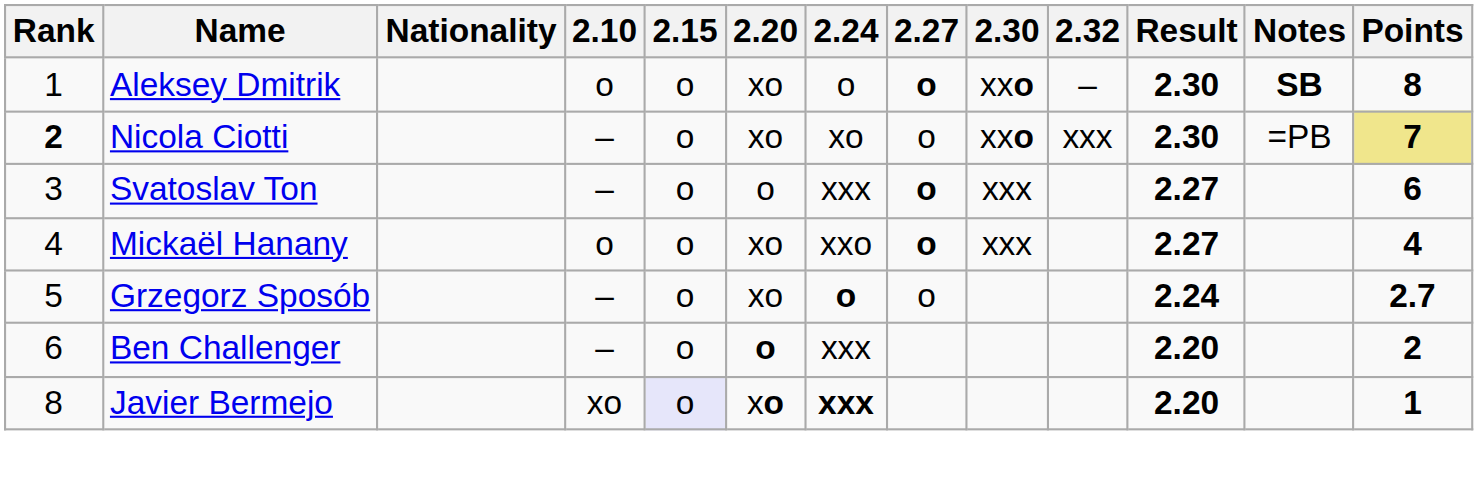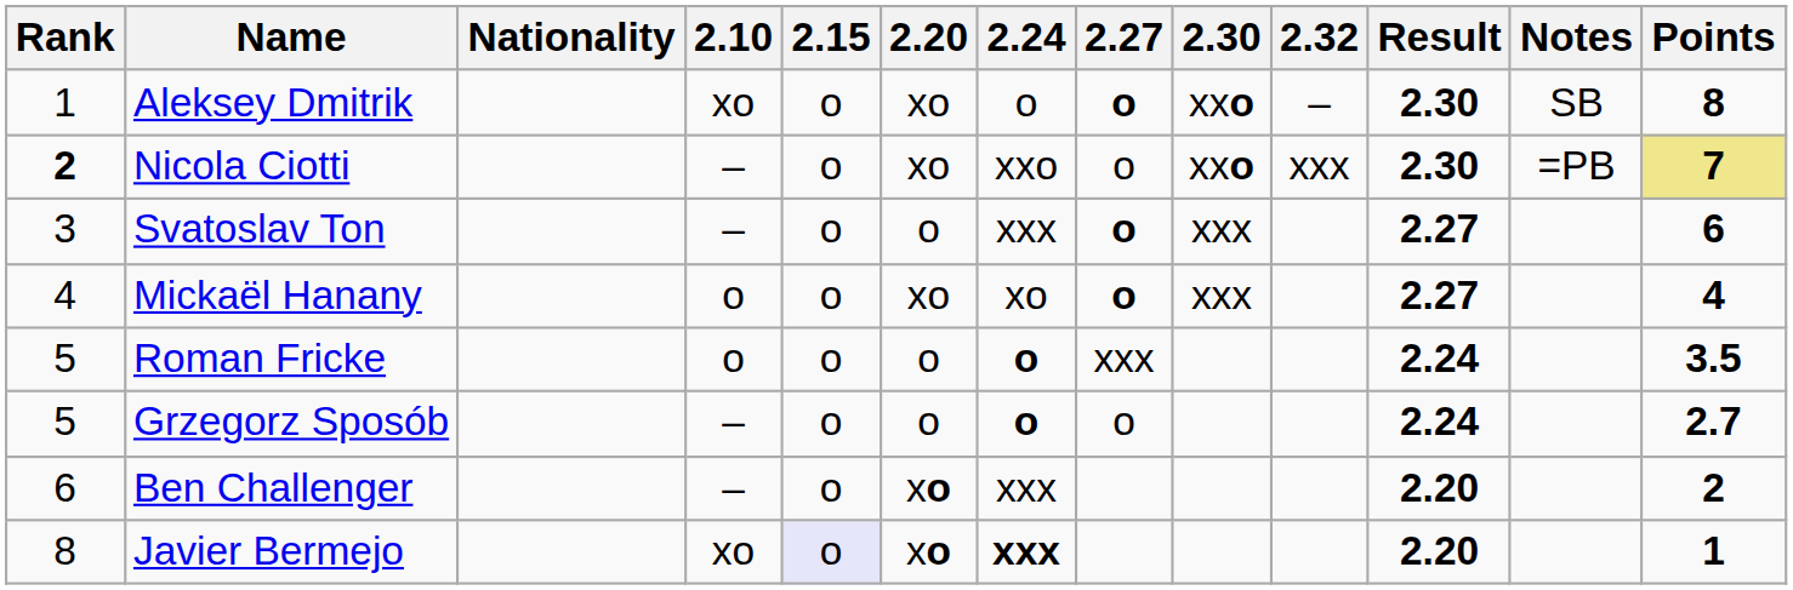Aleksey Dmitrik | 2.10: o -> xo
Aleksey Dmitrik | Notes: bold -> normal
Nicola Ciotti | 2.24: xo -> xxo
Mickaël Hanany | 2.24: xxo -> xo
+ row: 5 | Roman Fricke | o | o | o | o | xxx | 2.24 | 3.5
Grzegorz Sposób | 2.20: xo -> o
Ben Challenger | 2.20: o -> xo
